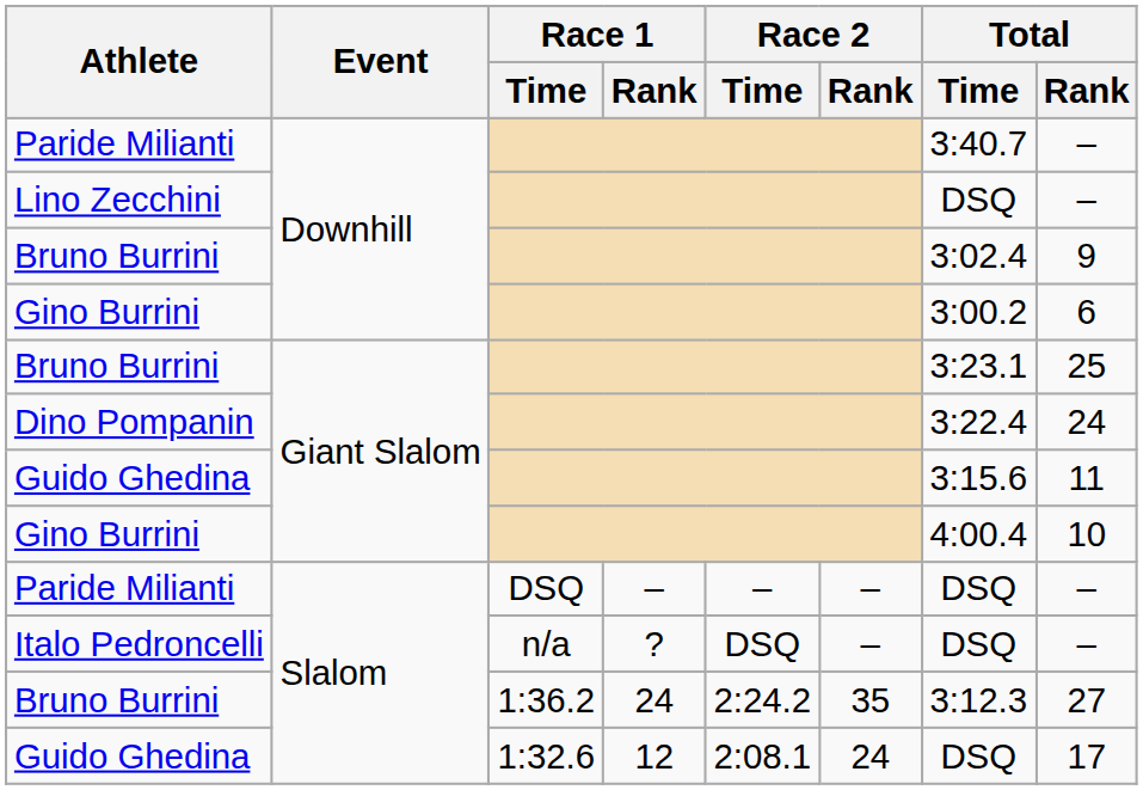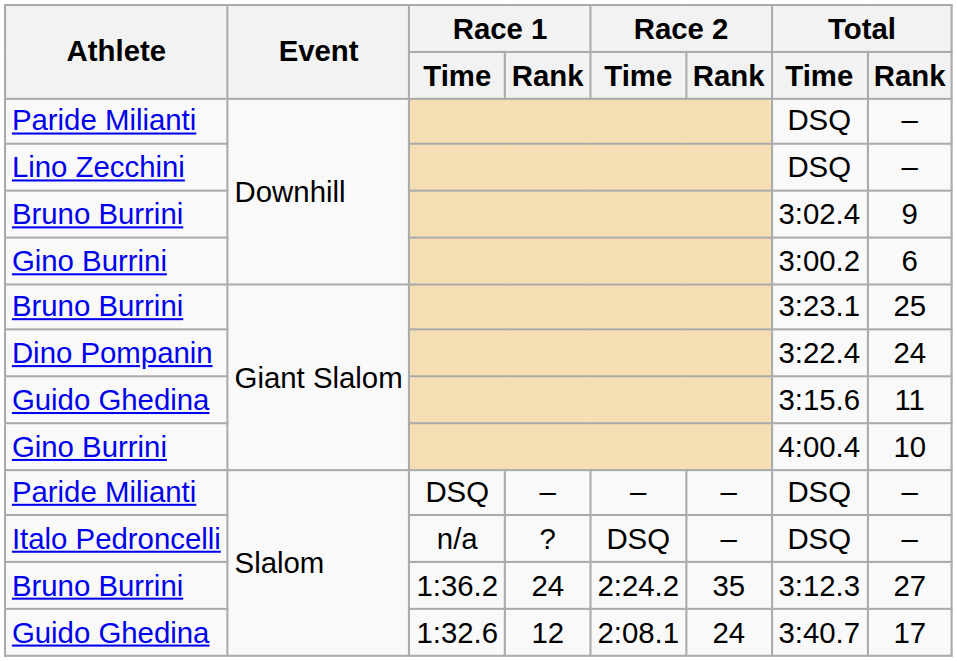Paride Milianti / Downhill | Total / Time: 3:40.7 -> DSQ
Guido Ghedina / Slalom | Total / Time: DSQ -> 3:40.7
